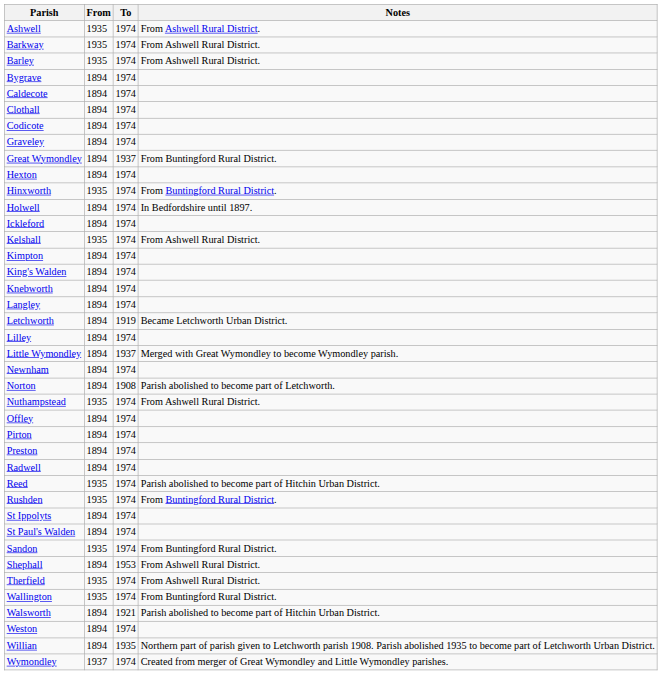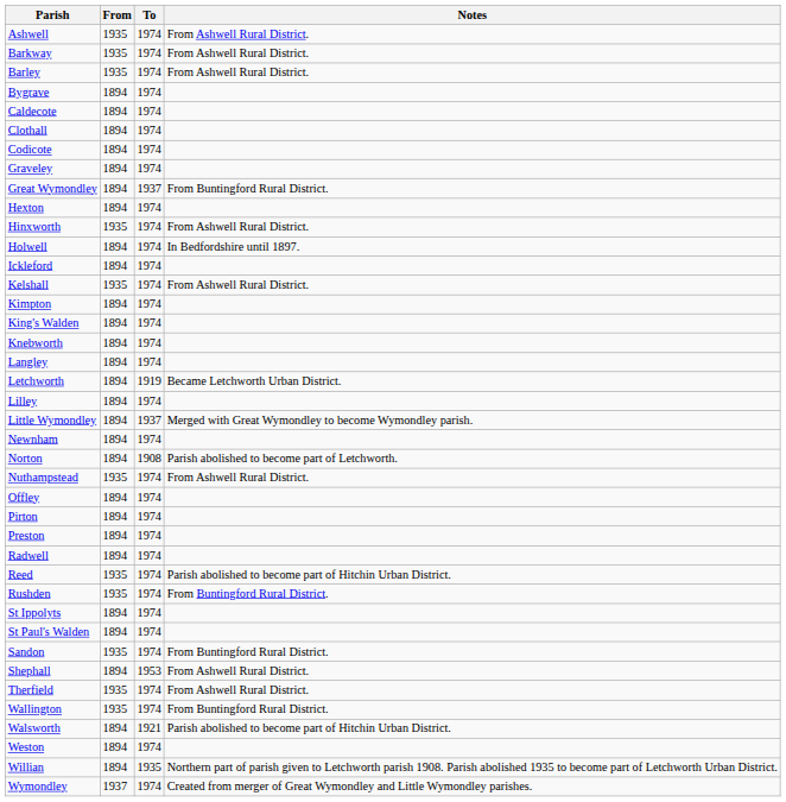Hinxworth | Notes: From Buntingford Rural District. -> From Ashwell Rural District.
